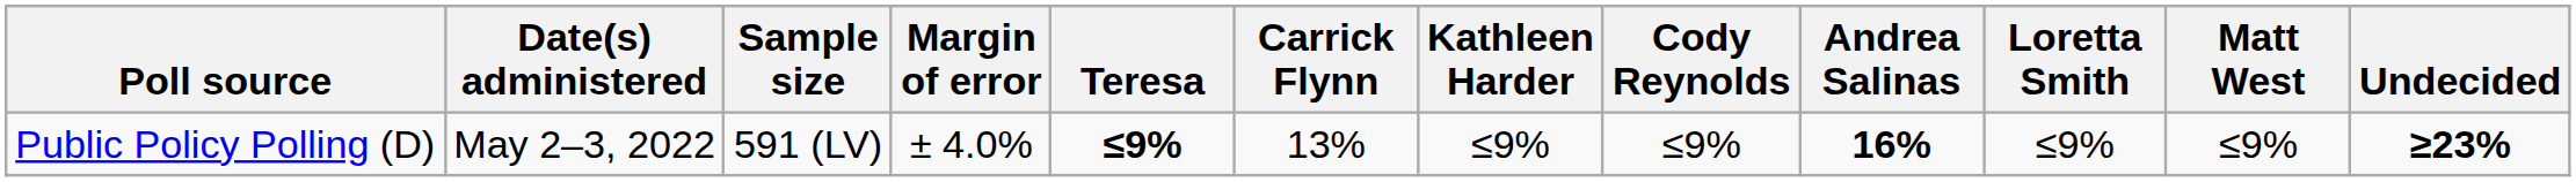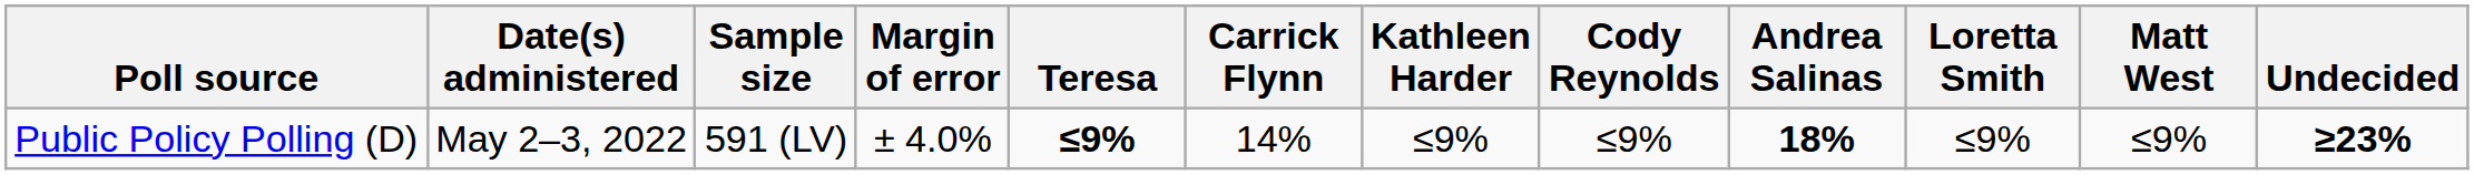Public Policy Polling (D) | Carrick Flynn: 13% -> 14%
Public Policy Polling (D) | Andrea Salinas: 16% -> 18%
